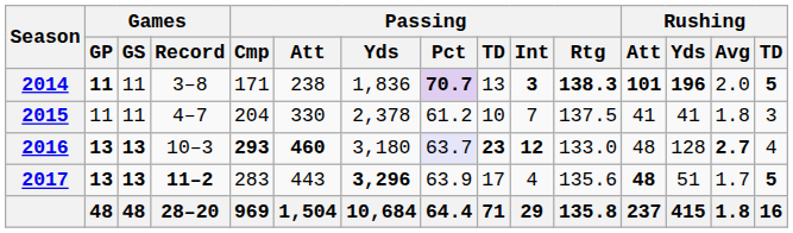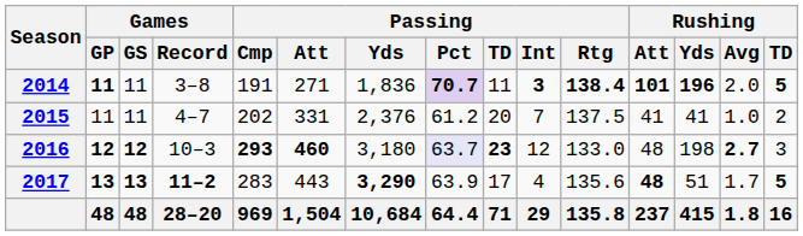2014 | Passing / Cmp: 171 -> 191
2014 | Passing / Att: 238 -> 271
2014 | Passing / TD: 13 -> 11
2014 | Passing / Rtg: 138.3 -> 138.4
2015 | Passing / Cmp: 204 -> 202
2015 | Passing / Att: 330 -> 331
2015 | Passing / Yds: 2,378 -> 2,376
2015 | Passing / TD: 10 -> 20
2015 | Rushing / Avg: 1.8 -> 1.0
2015 | Rushing / TD: 3 -> 2
2016 | Games / GP: 13 -> 12
2016 | Games / GS: 13 -> 12
2016 | Passing / Int: bold -> normal
2016 | Rushing / Yds: 128 -> 198
2016 | Rushing / TD: 4 -> 3
2017 | Passing / Yds: 3,296 -> 3,290
